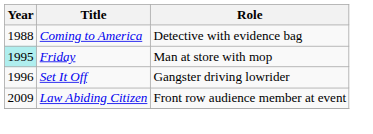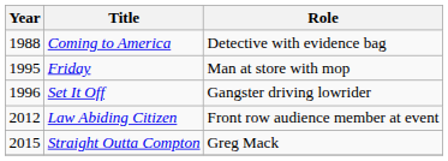Friday | Year: paleturquoise background -> no background
Law Abiding Citizen | Year: 2009 -> 2012
+ row: 2015 | Straight Outta Compton | Greg Mack
